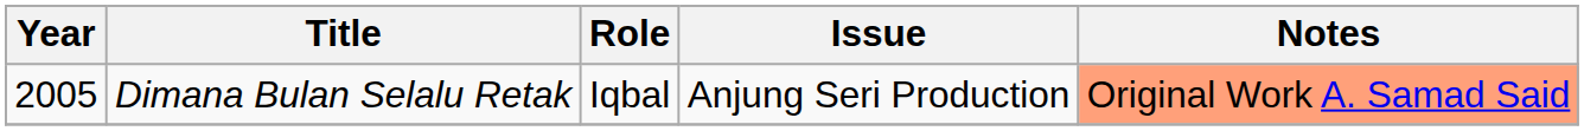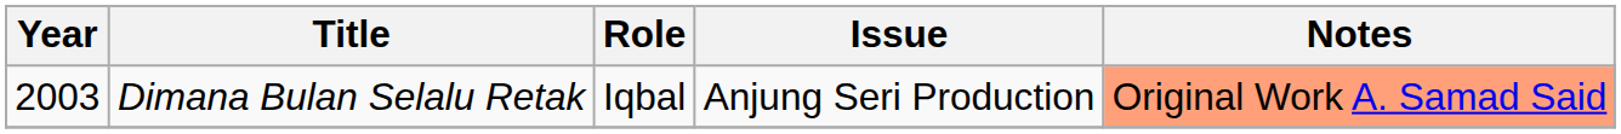Dimana Bulan Selalu Retak | Year: 2005 -> 2003
